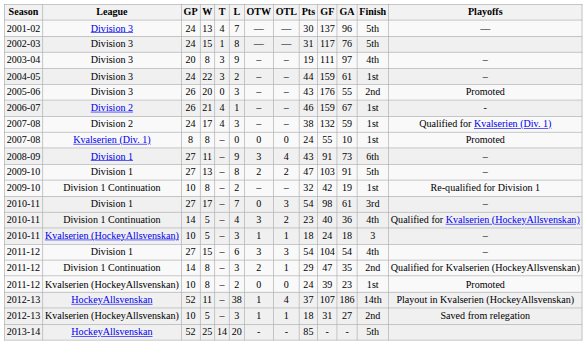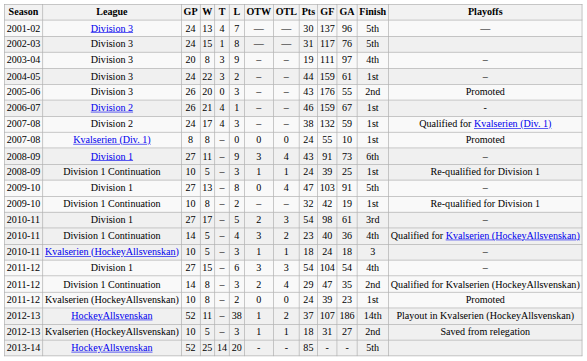+ row: 2008-09 | Division 1 Continuation | 10 | 5 | – | 3 | 1 | 1 | 24 | 39 | 25 | 1st | Re-qualified for Division 1
2009-10 / 27 | OTW: 2 -> 0
2009-10 / 27 | OTL: 2 -> 4
2010-11 / 27 | L: 7 -> 5
2010-11 / 27 | OTW: 0 -> 2
2011-12 / 14 | OTL: 1 -> 4
2012-13 / 52 | OTL: 4 -> 2
